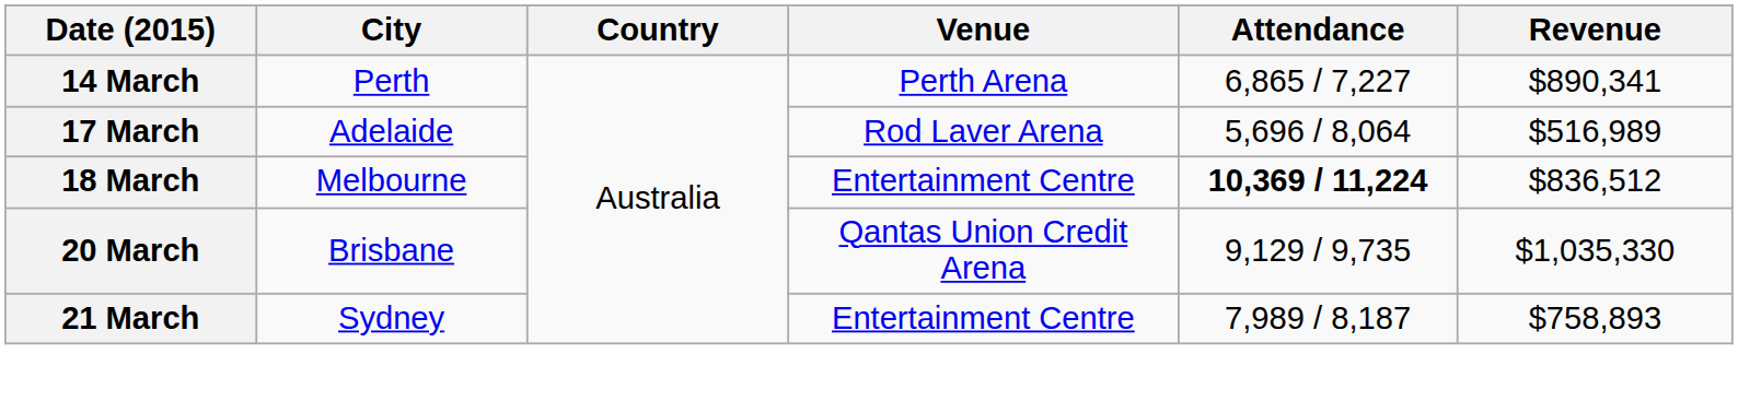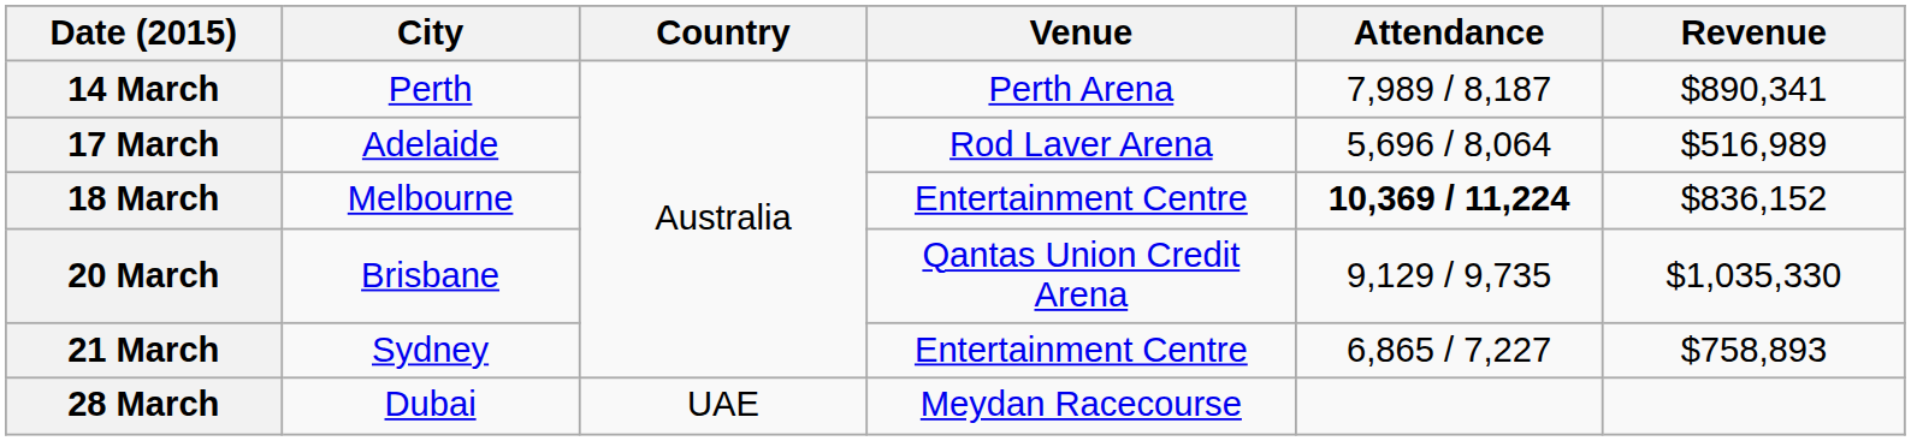14 March | Attendance: 6,865 / 7,227 -> 7,989 / 8,187
18 March | Revenue: $836,512 -> $836,152
21 March | Attendance: 7,989 / 8,187 -> 6,865 / 7,227
+ row: 28 March | Dubai | UAE | Meydan Racecourse
